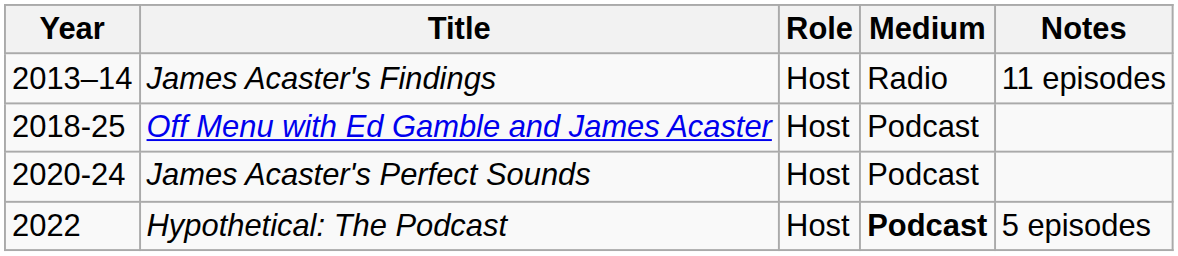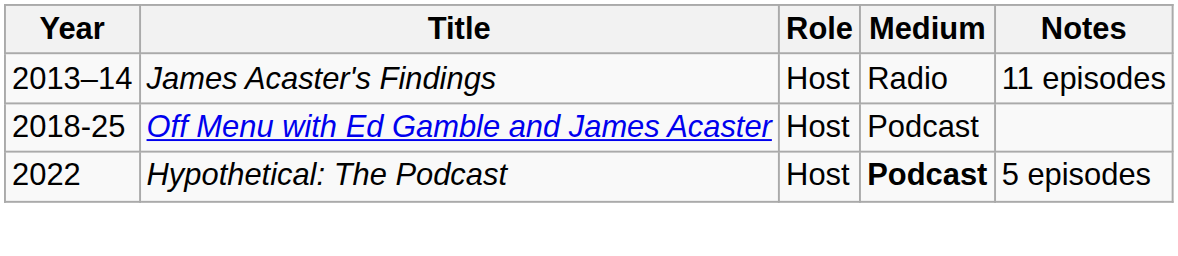- row: 2020-24 | James Acaster's Perfect Sounds | Host | Podcast
